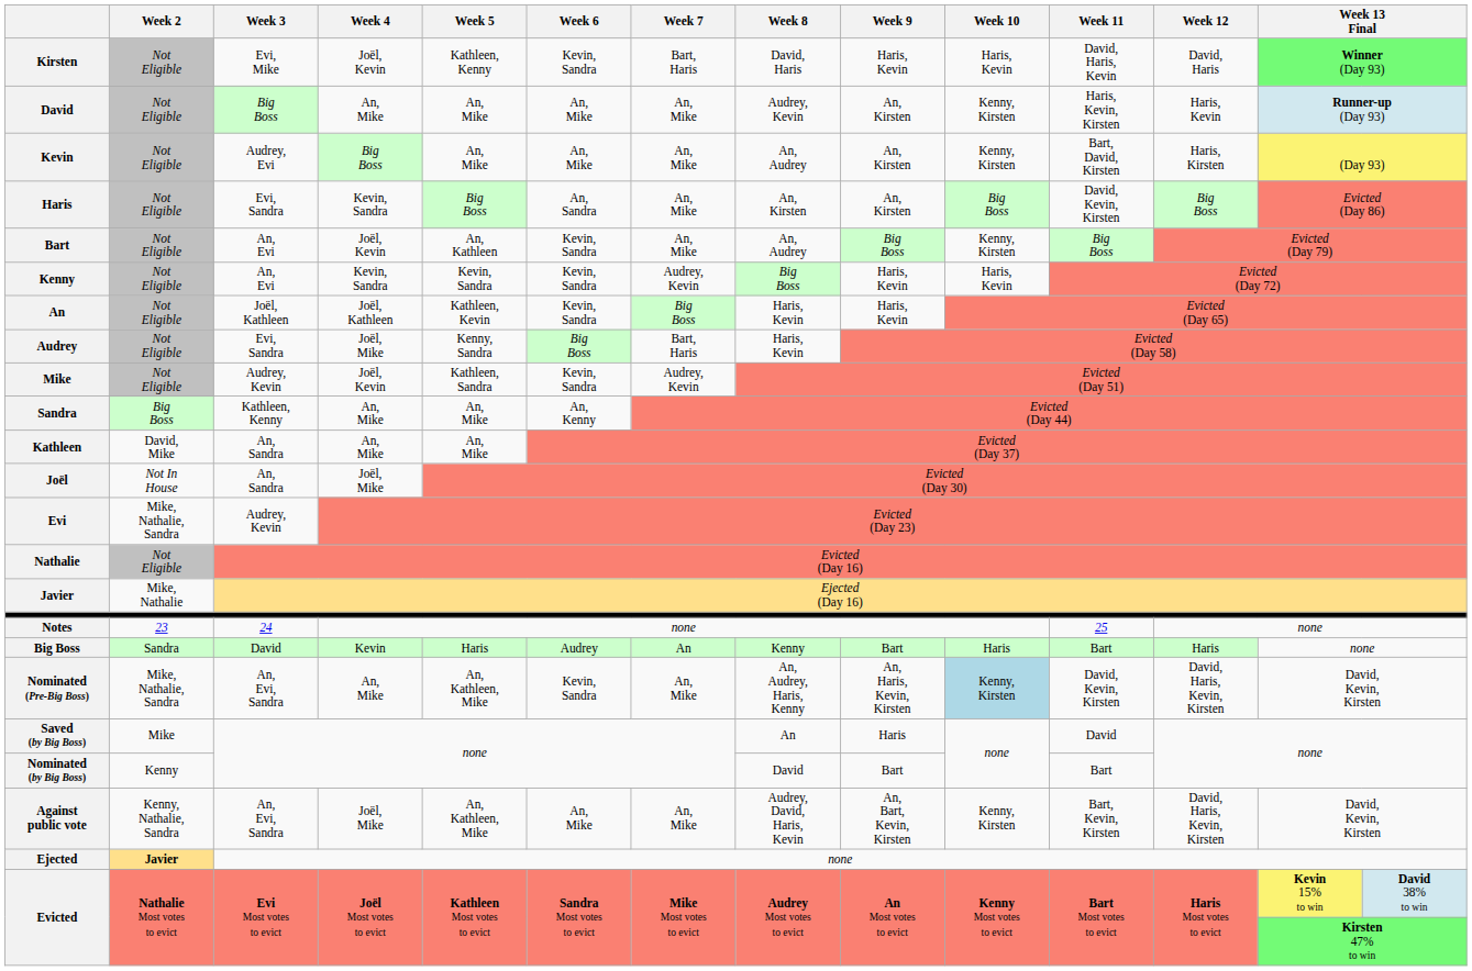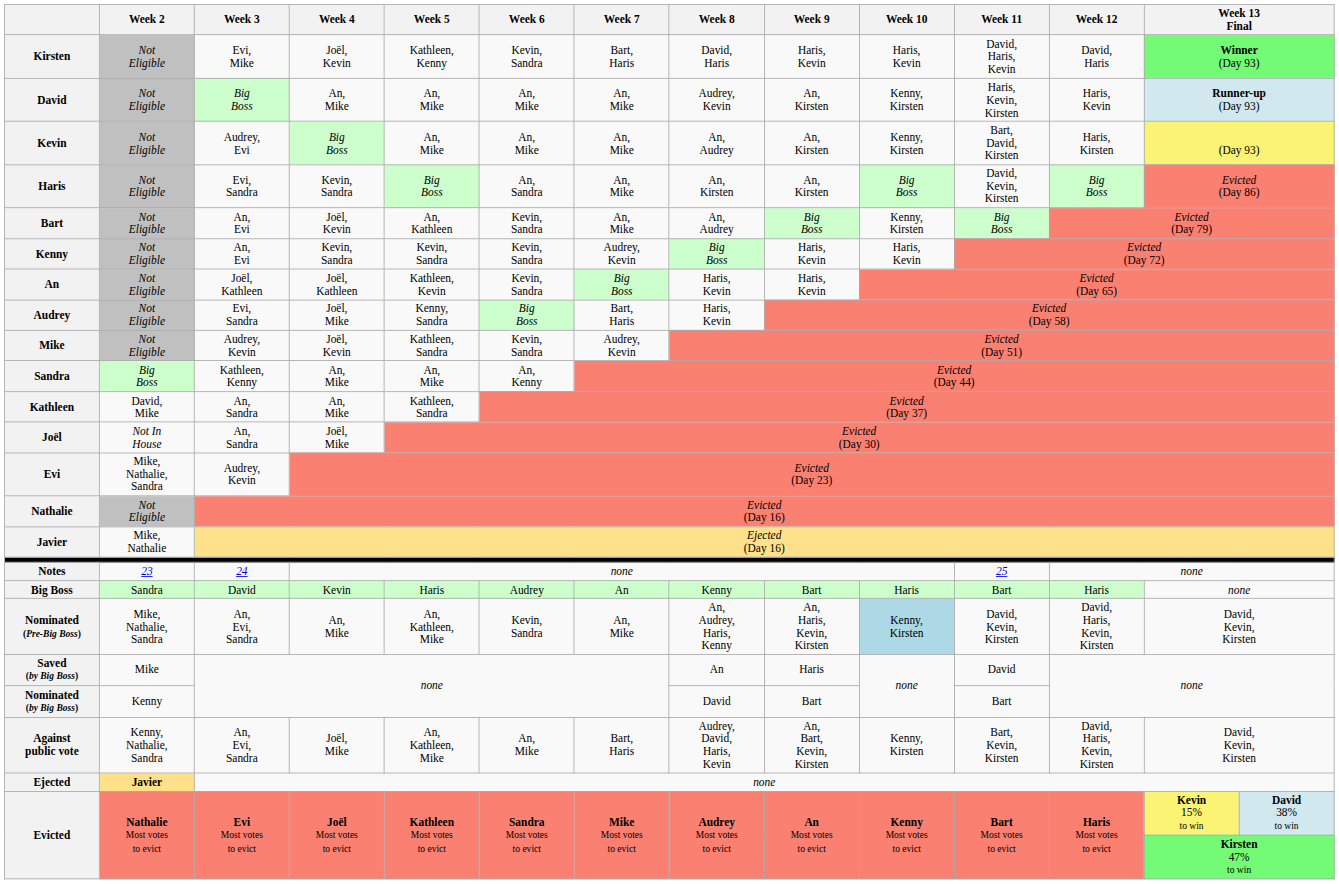Kathleen | Week 5: An, Mike -> Kathleen, Sandra
Against public vote | Week 7: An, Mike -> Bart, Haris
